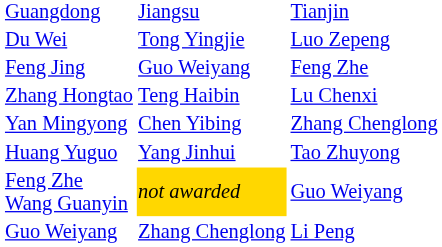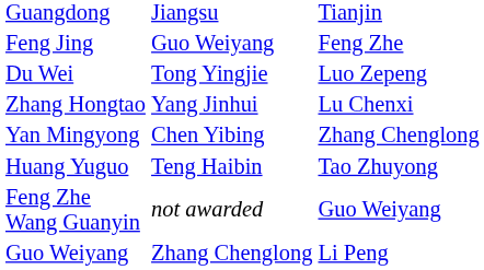rows swapped: Feng Jing <-> Du Wei
Zhang Hongtao | column 3: Teng Haibin -> Yang Jinhui
Huang Yuguo | column 3: Yang Jinhui -> Teng Haibin
Feng Zhe Wang Guanyin | column 3: gold background -> no background
